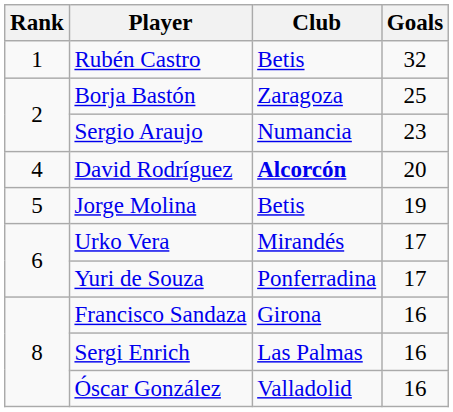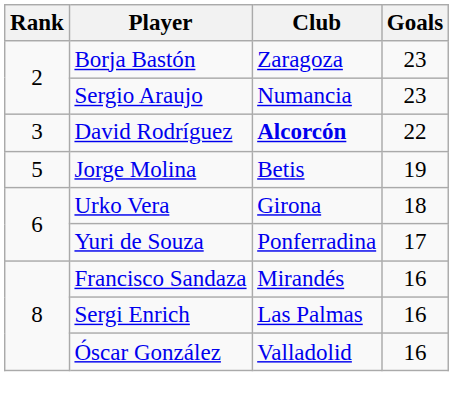- row: 1 | Rubén Castro | Betis | 32
Borja Bastón | Goals: 25 -> 23
David Rodríguez | Rank: 4 -> 3
David Rodríguez | Goals: 20 -> 22
Urko Vera | Club: Mirandés -> Girona
Urko Vera | Goals: 17 -> 18
Francisco Sandaza | Club: Girona -> Mirandés
